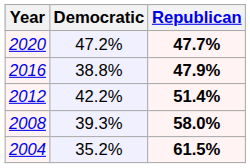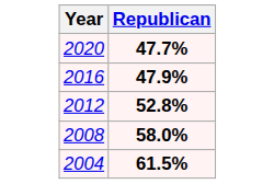- column: Democratic | 47.2% | 38.8% | 42.2% | 39.3% | 35.2%
2012 | Republican: 51.4% -> 52.8%
